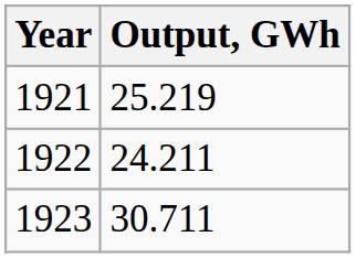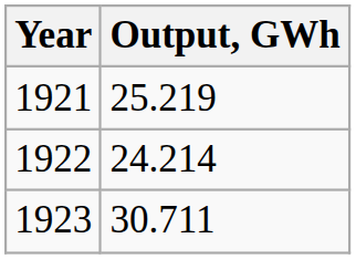1922 | Output, GWh: 24.211 -> 24.214
